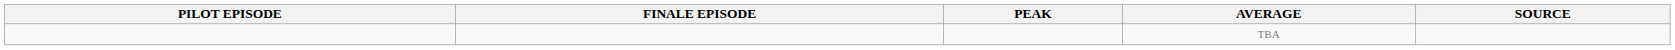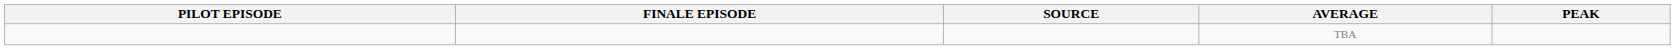columns swapped: PEAK <-> SOURCE
